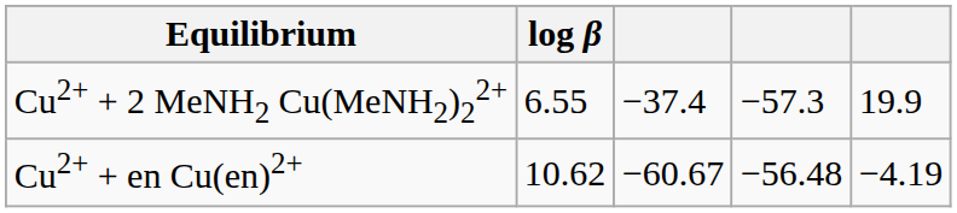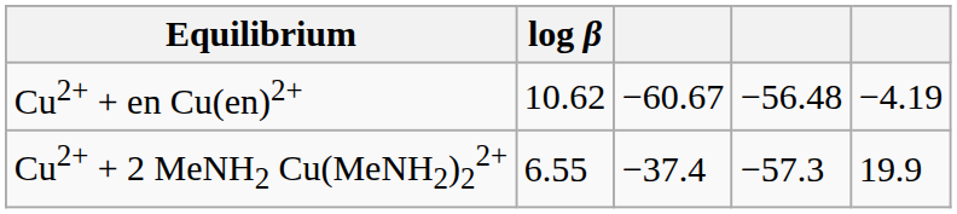rows swapped: Cu2+ + 2 MeNH2 Cu(MeNH2)22+ <-> Cu2+ + en Cu(en)2+
